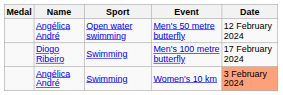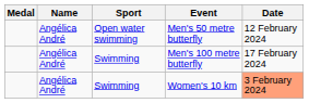Men's 100 metre butterfly | Name: Diogo Ribeiro -> Angélica André
